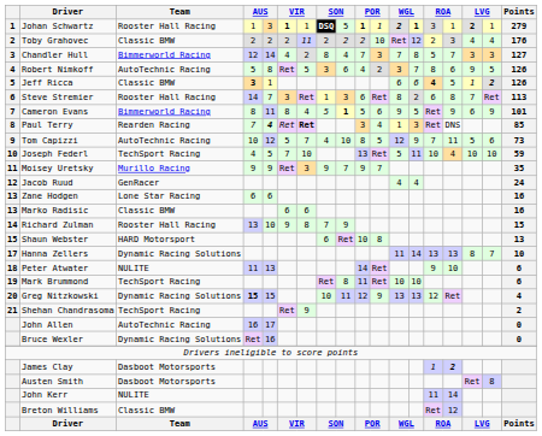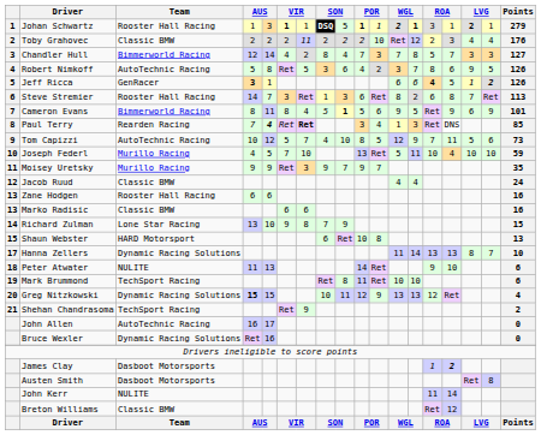Jeff Ricca | Team: Classic BMW -> GenRacer
Joseph Federl | Team: TechSport Racing -> Murillo Racing
Jacob Ruud | Team: GenRacer -> Classic BMW
Zane Hodgen | Team: Lone Star Racing -> Rooster Hall Racing
Richard Zulman | Team: Rooster Hall Racing -> Lone Star Racing
